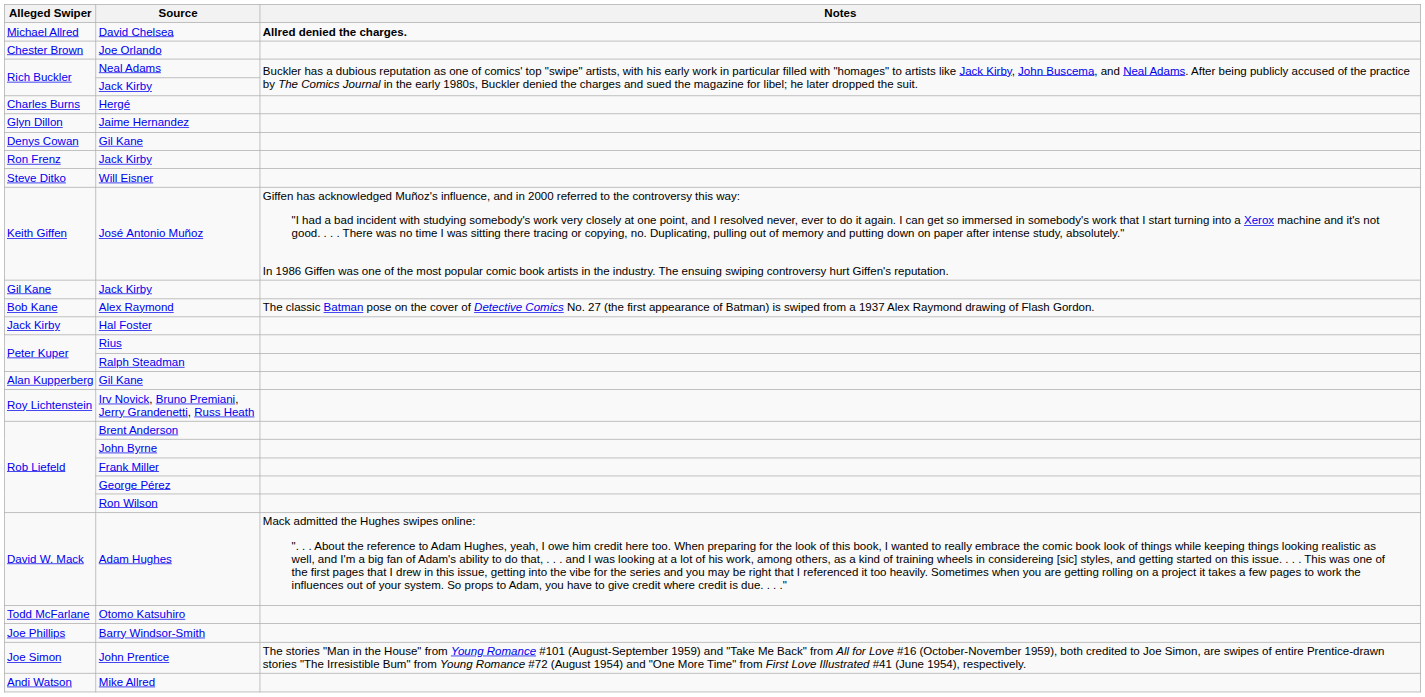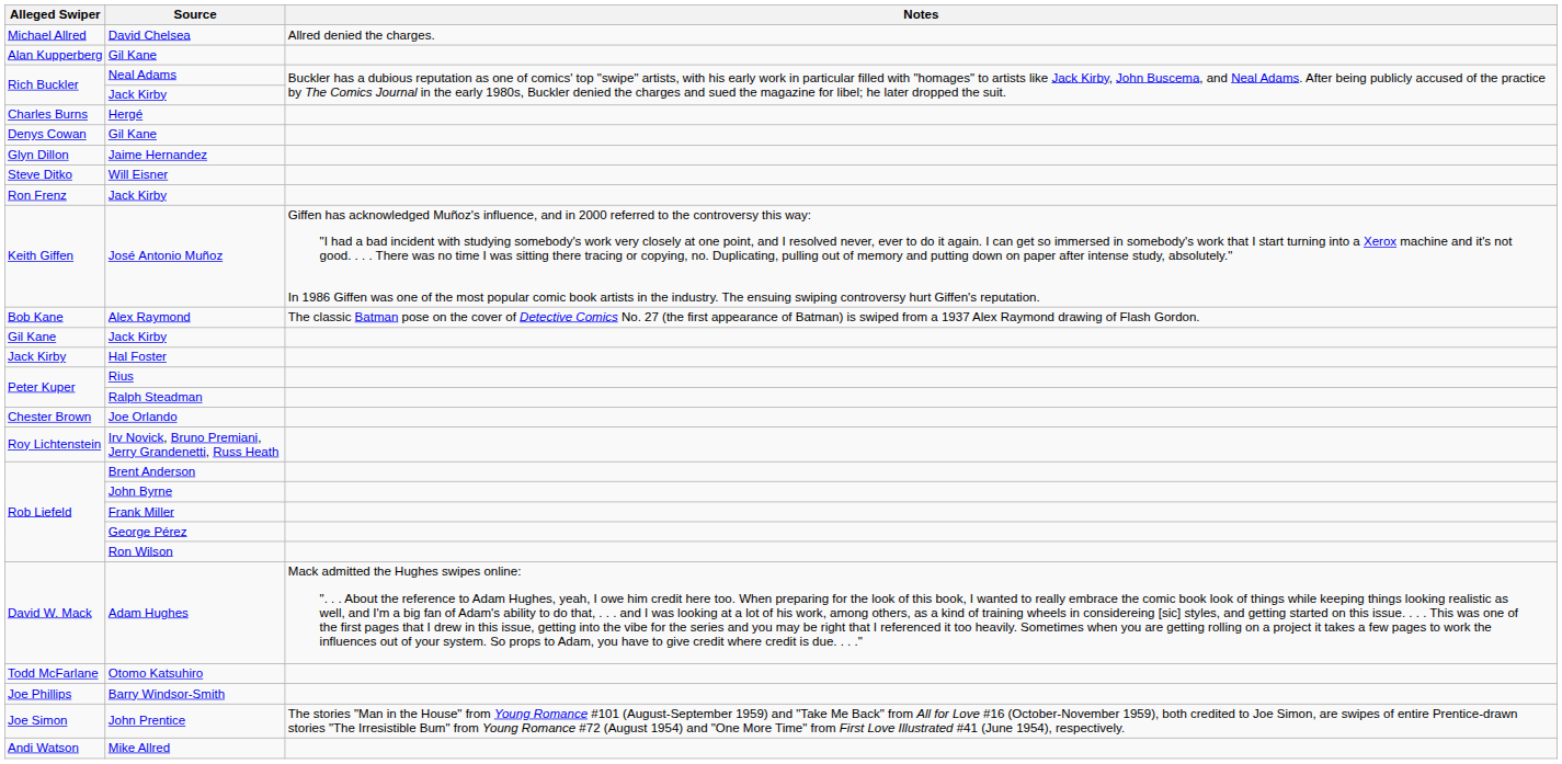David Chelsea | Notes: bold -> normal
rows swapped: Joe Orlando <-> Alan Kupperberg / Gil Kane
rows swapped: Denys Cowan / Gil Kane <-> Jaime Hernandez
rows swapped: Will Eisner <-> Ron Frenz / Jack Kirby
rows swapped: Alex Raymond <-> Gil Kane / Jack Kirby
